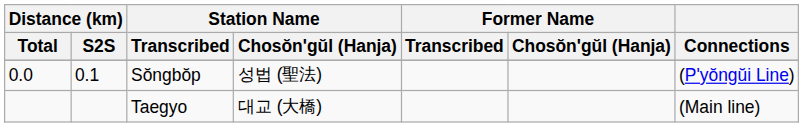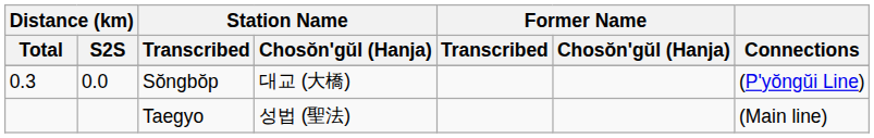Sŏngbŏp | Distance (km) / Total: 0.0 -> 0.3
Sŏngbŏp | Distance (km) / S2S: 0.1 -> 0.0
Sŏngbŏp | Station Name / Chosŏn'gŭl (Hanja): 성법 (聖法) -> 대교 (大橋)
Taegyo | Station Name / Chosŏn'gŭl (Hanja): 대교 (大橋) -> 성법 (聖法)
